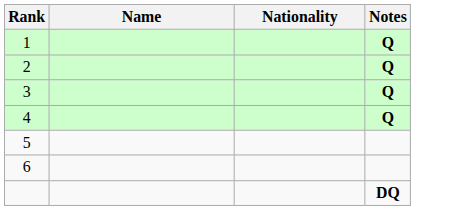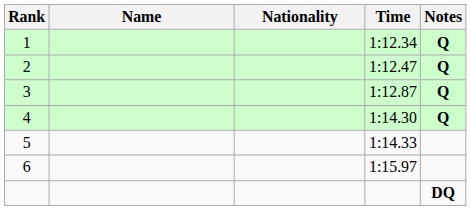+ column: Time | 1:12.34 | 1:12.47 | 1:12.87 | 1:14.30 | 1:14.33 | 1:15.97
